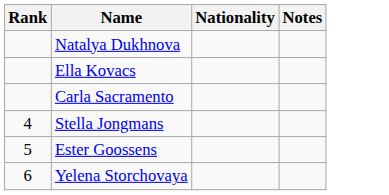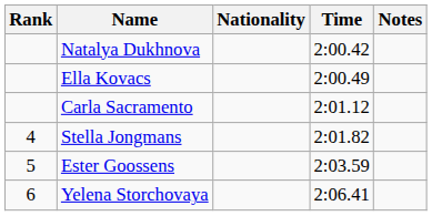+ column: Time | 2:00.42 | 2:00.49 | 2:01.12 | 2:01.82 | 2:03.59 | 2:06.41
